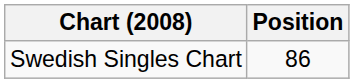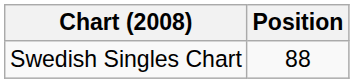Swedish Singles Chart | Position: 86 -> 88
